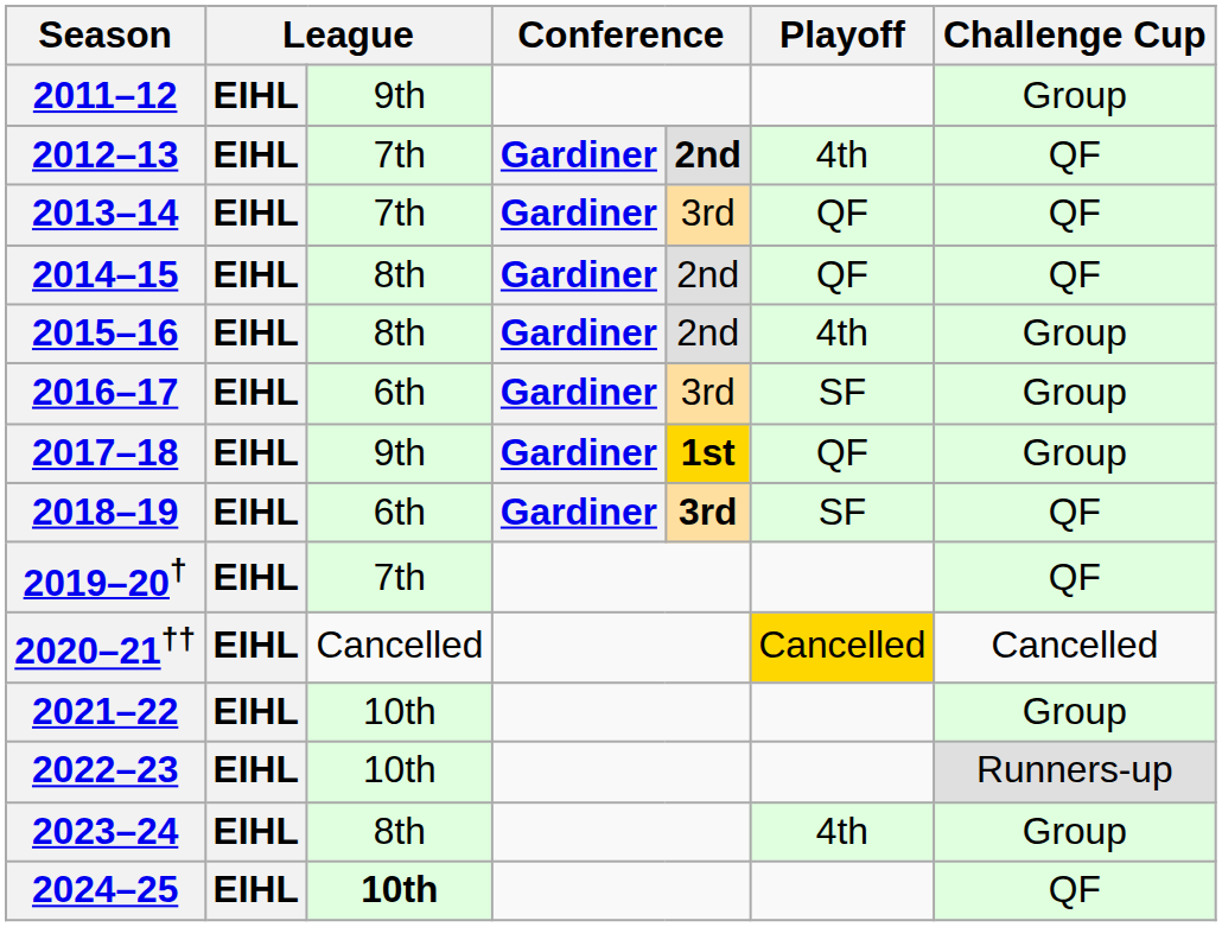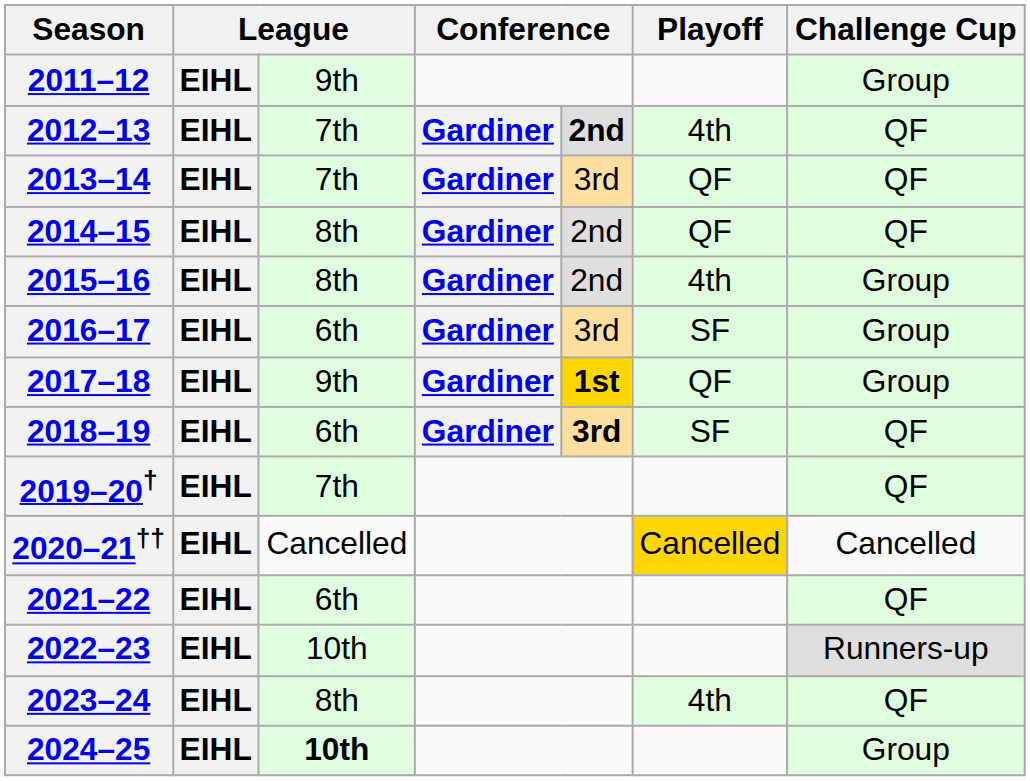2021–22 | column 3: 10th -> 6th
2021–22 | Challenge Cup: Group -> QF
2023–24 | Challenge Cup: Group -> QF
2024–25 | Challenge Cup: QF -> Group
